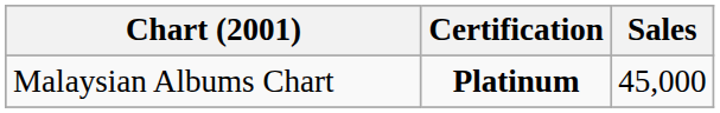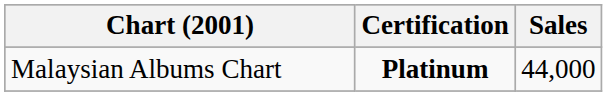Malaysian Albums Chart | Sales: 45,000 -> 44,000
